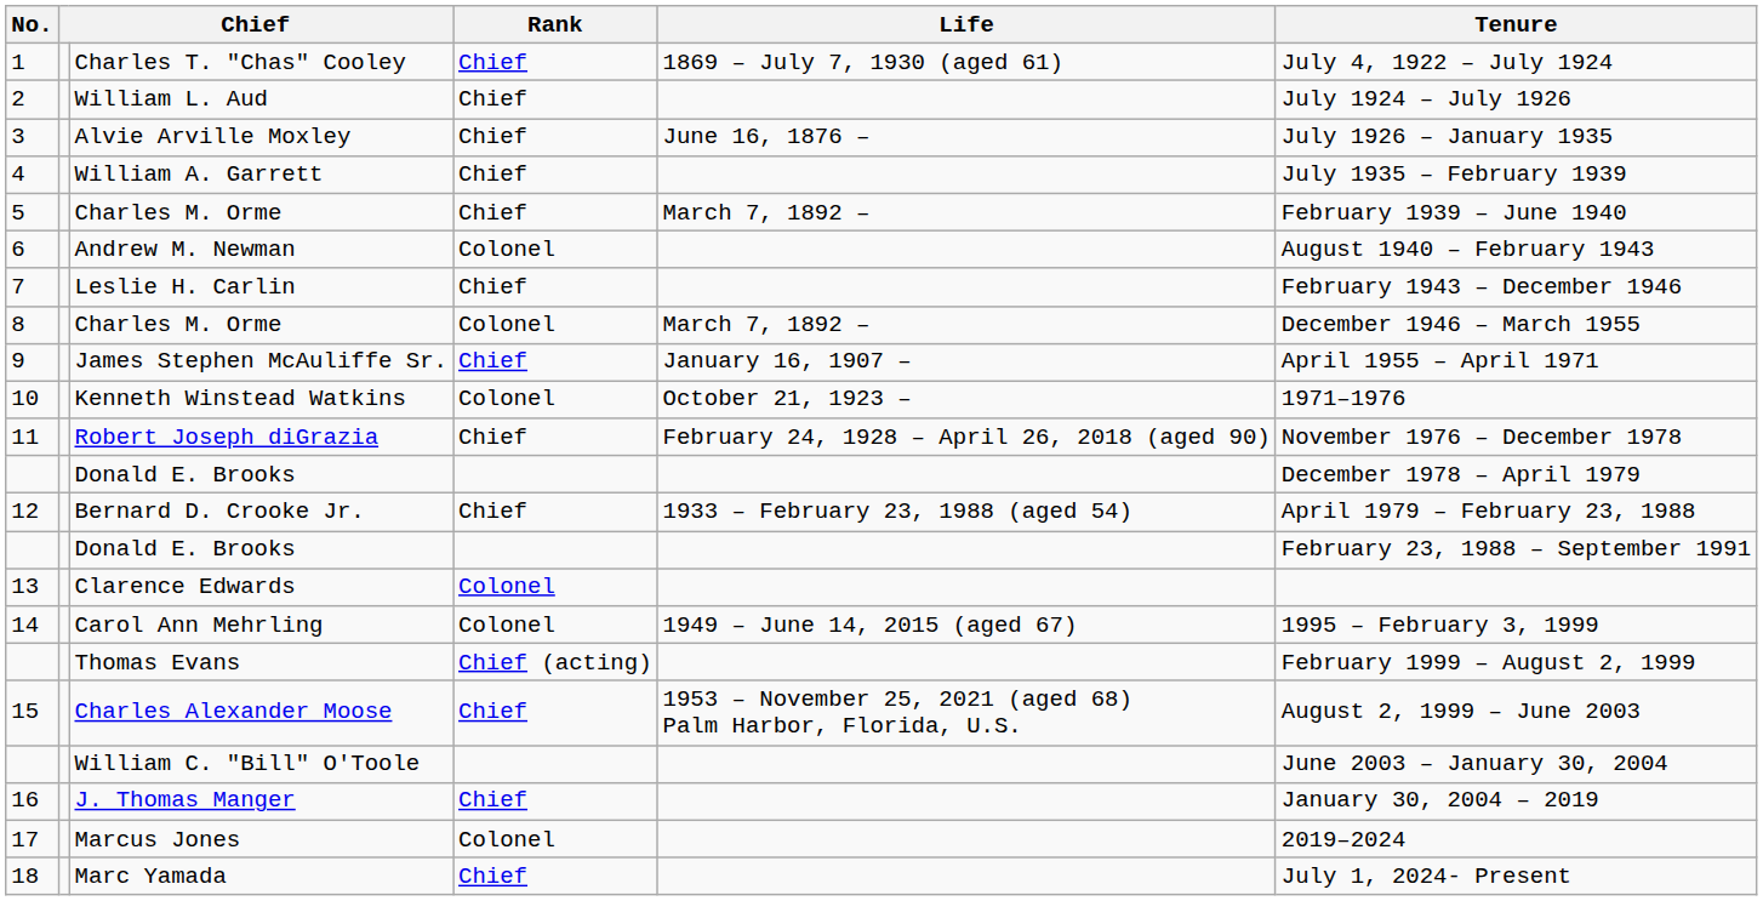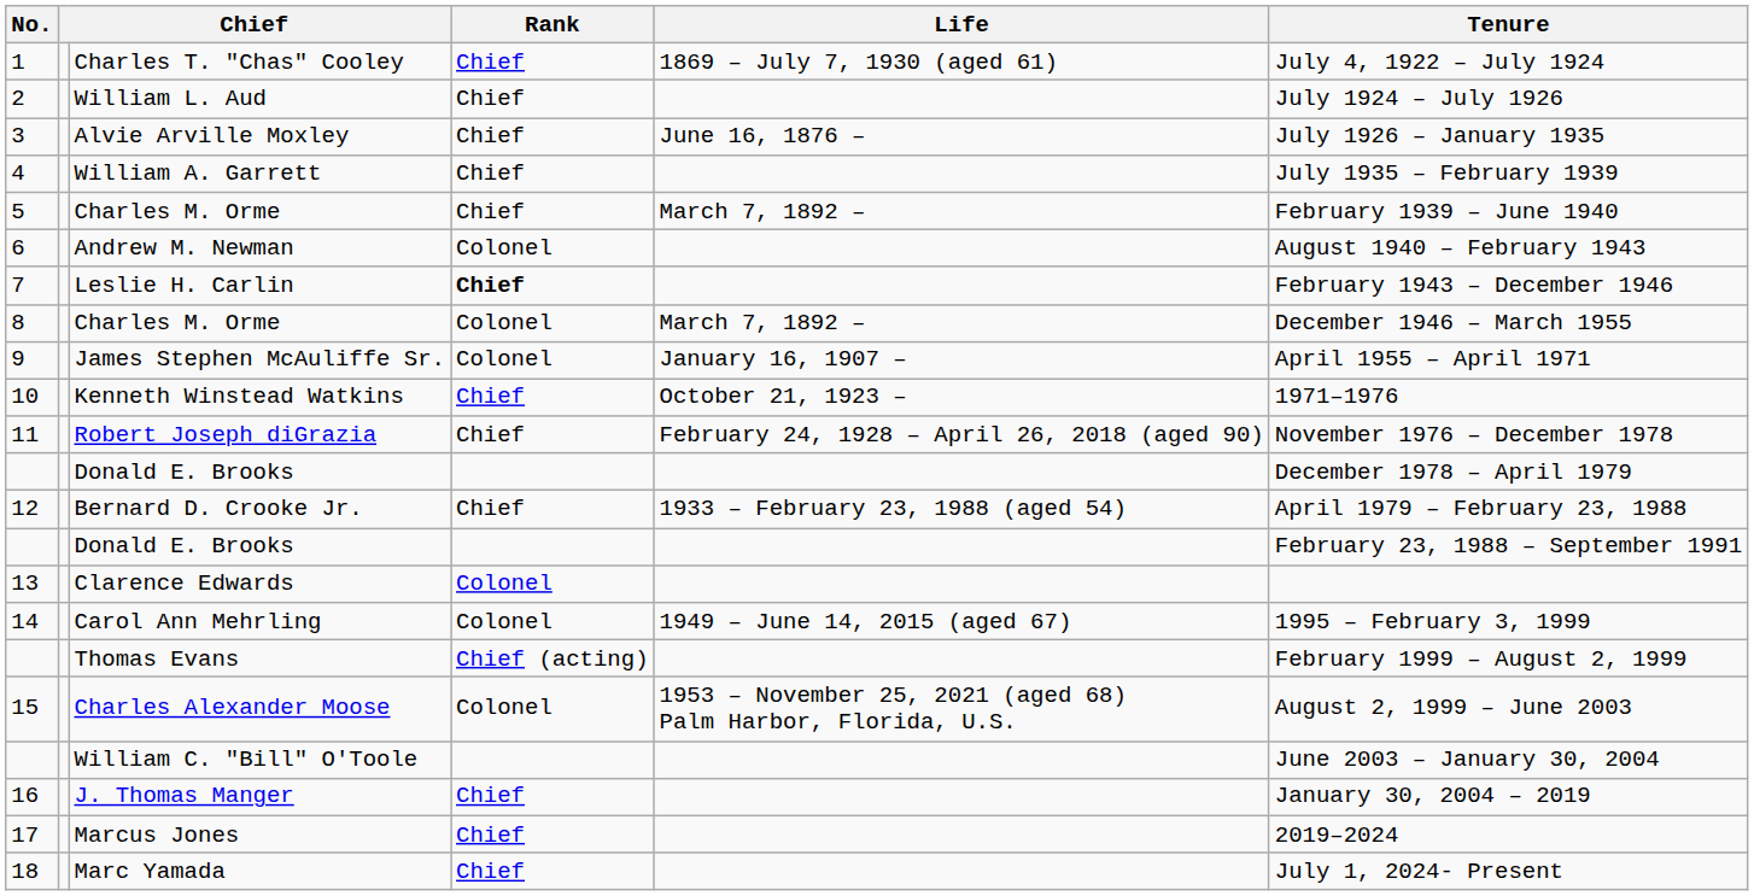Leslie H. Carlin | Rank: normal -> bold
James Stephen McAuliffe Sr. | Rank: Chief -> Colonel
Kenneth Winstead Watkins | Rank: Colonel -> Chief
Charles Alexander Moose | Rank: Chief -> Colonel
Marcus Jones | Rank: Colonel -> Chief
